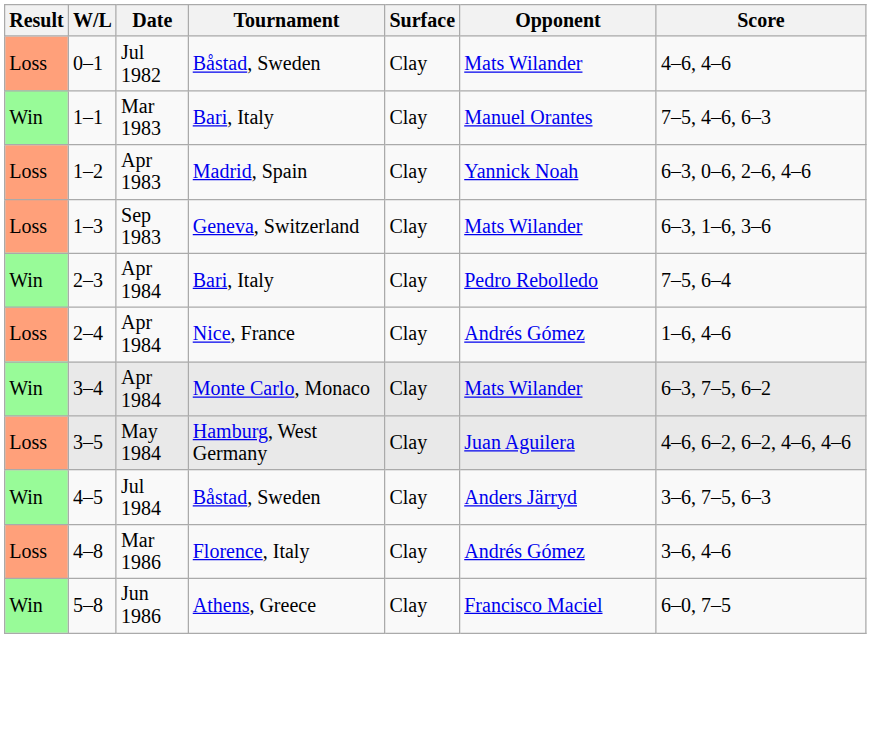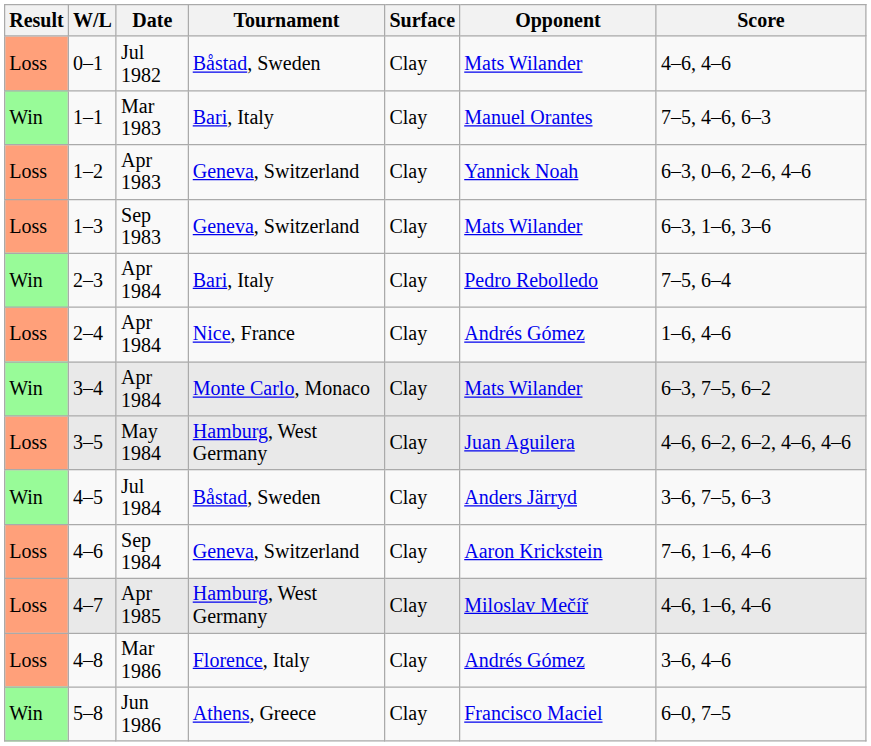1–2 | Tournament: Madrid, Spain -> Geneva, Switzerland
+ row: Loss | 4–6 | Sep 1984 | Geneva, Switzerland | Clay | Aaron Krickstein | 7–6, 1–6, 4–6
+ row: Loss | 4–7 | Apr 1985 | Hamburg, West Germany | Clay | Miloslav Mečíř | 4–6, 1–6, 4–6
